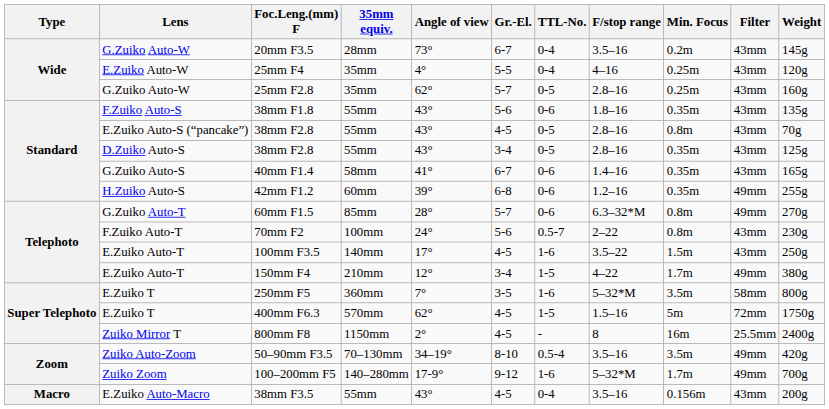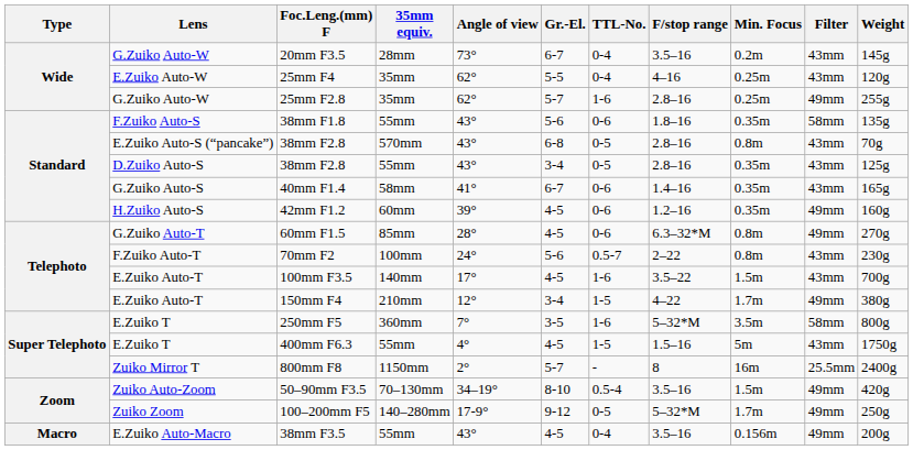25mm F4 | Angle of view: 4° -> 62°
25mm F2.8 | TTL-No.: 0-5 -> 1-6
25mm F2.8 | Filter: 43mm -> 49mm
25mm F2.8 | Weight: 160g -> 255g
38mm F1.8 | Filter: 43mm -> 58mm
E.Zuiko Auto-S (“pancake”) / 38mm F2.8 | 35mm equiv.: 55mm -> 570mm
E.Zuiko Auto-S (“pancake”) / 38mm F2.8 | Gr.-El.: 4-5 -> 6-8
42mm F1.2 | Gr.-El.: 6-8 -> 4-5
42mm F1.2 | Weight: 255g -> 160g
60mm F1.5 | Gr.-El.: 5-7 -> 4-5
100mm F3.5 | Weight: 250g -> 700g
400mm F6.3 | 35mm equiv.: 570mm -> 55mm
400mm F6.3 | Angle of view: 62° -> 4°
400mm F6.3 | Filter: 72mm -> 43mm
800mm F8 | Gr.-El.: 4-5 -> 5-7
50–90mm F3.5 | Min. Focus: 3.5m -> 1.5m
100–200mm F5 | TTL-No.: 1-6 -> 0-5
100–200mm F5 | Weight: 700g -> 250g
38mm F3.5 | Filter: 43mm -> 49mm
